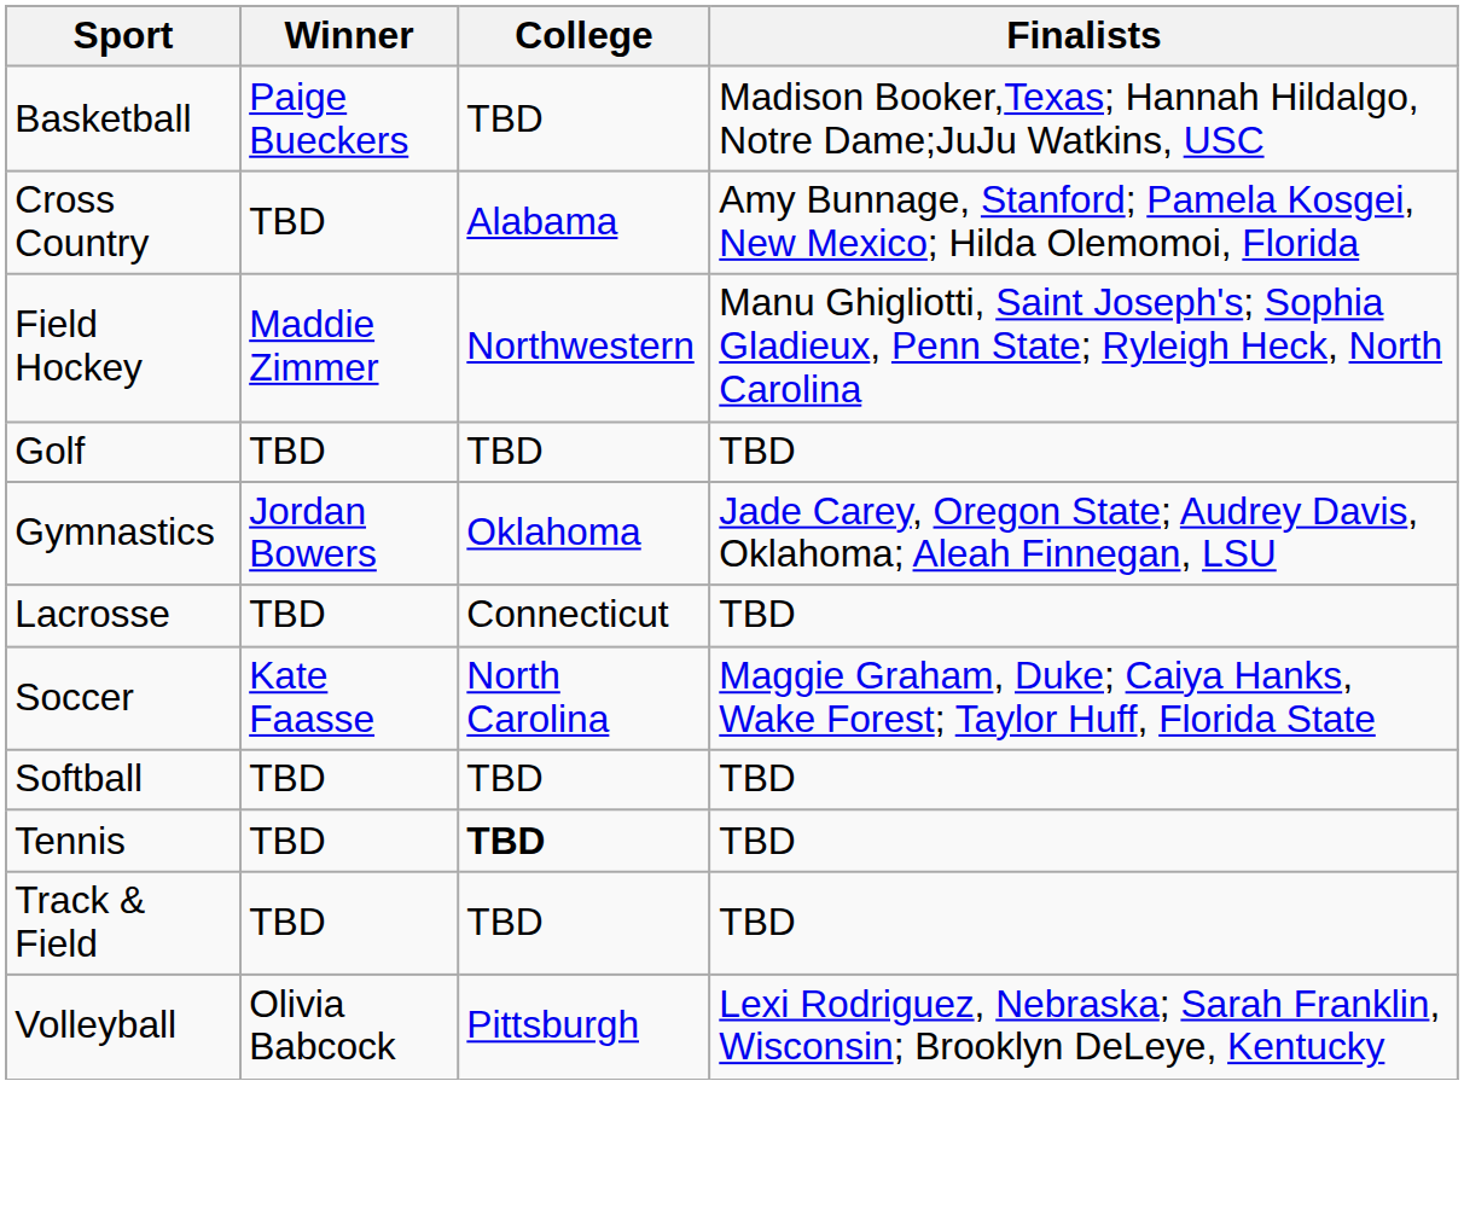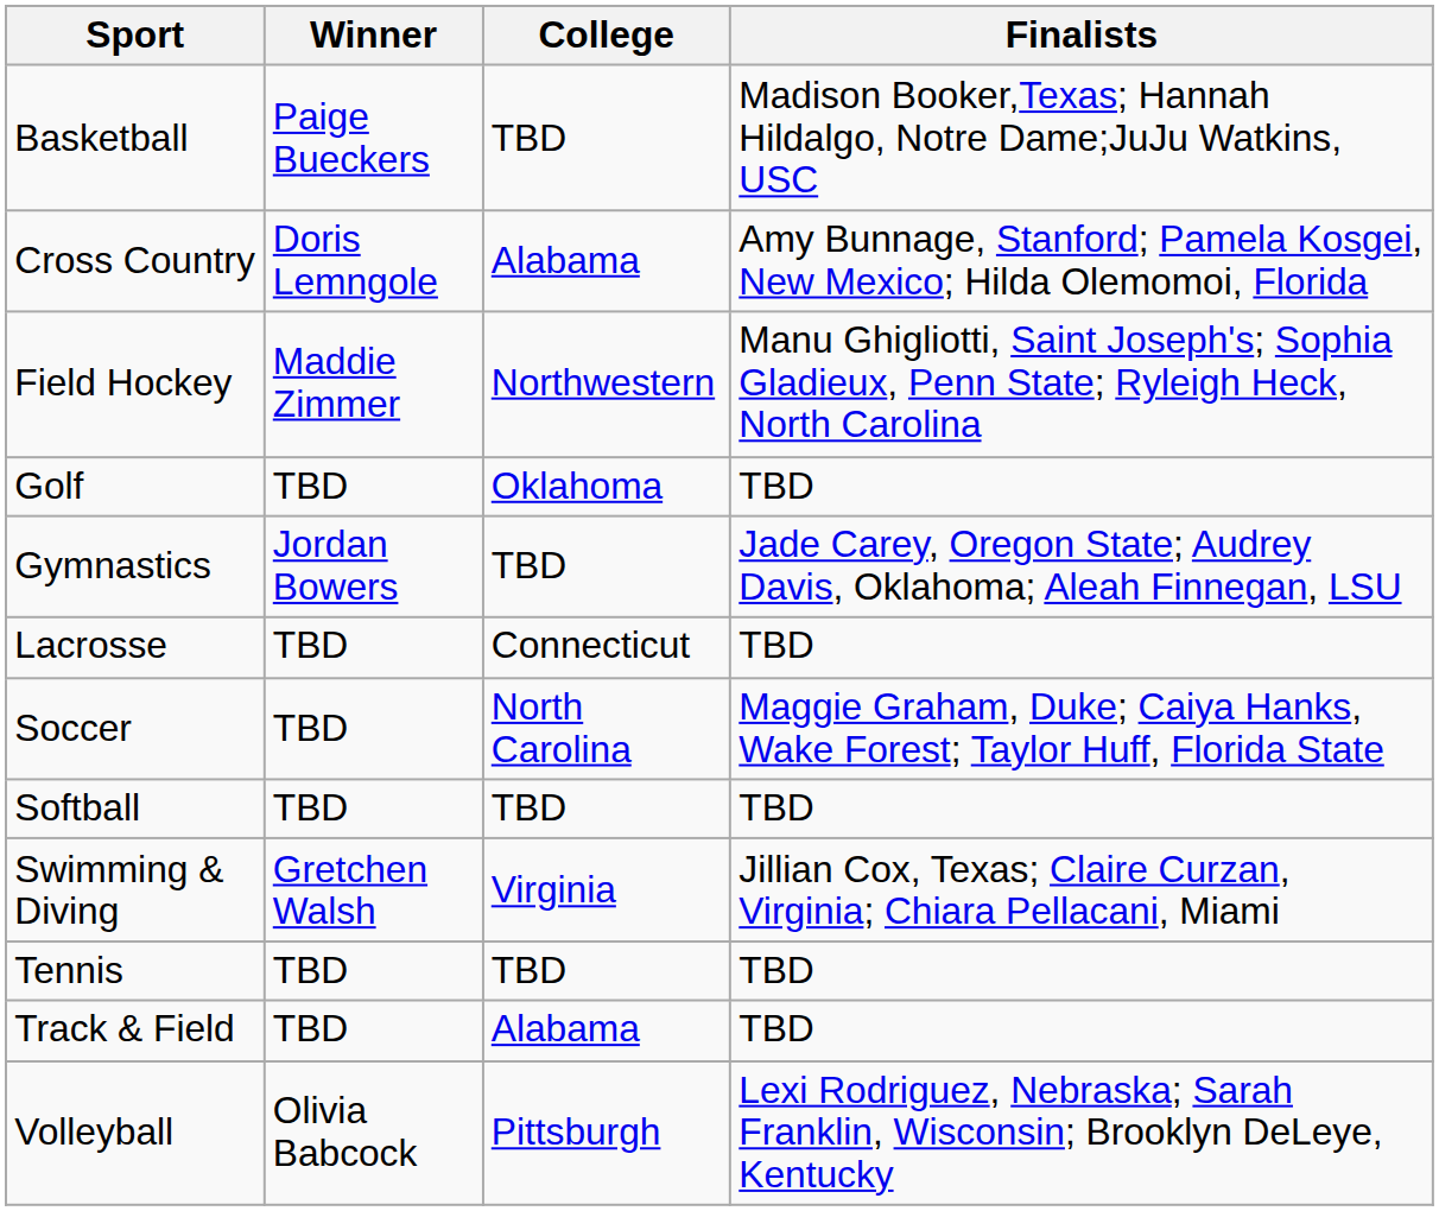Cross Country | Winner: TBD -> Doris Lemngole
Golf | College: TBD -> Oklahoma
Gymnastics | College: Oklahoma -> TBD
Soccer | Winner: Kate Faasse -> TBD
+ row: Swimming & Diving | Gretchen Walsh | Virginia | Jillian Cox, Texas; Claire Curzan, Virginia; Chiara Pellacani, Miami
Tennis | College: bold -> normal
Track & Field | College: TBD -> Alabama
